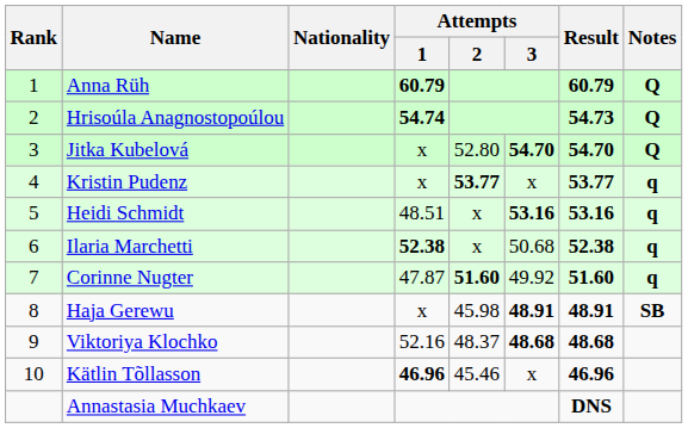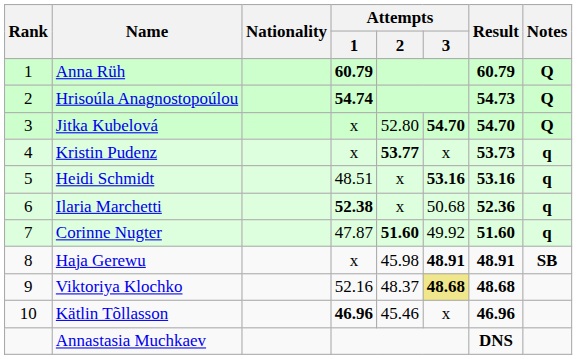Kristin Pudenz | Result: 53.77 -> 53.73
Ilaria Marchetti | Result: 52.38 -> 52.36
Viktoriya Klochko | Attempts / 3: no background -> khaki background
